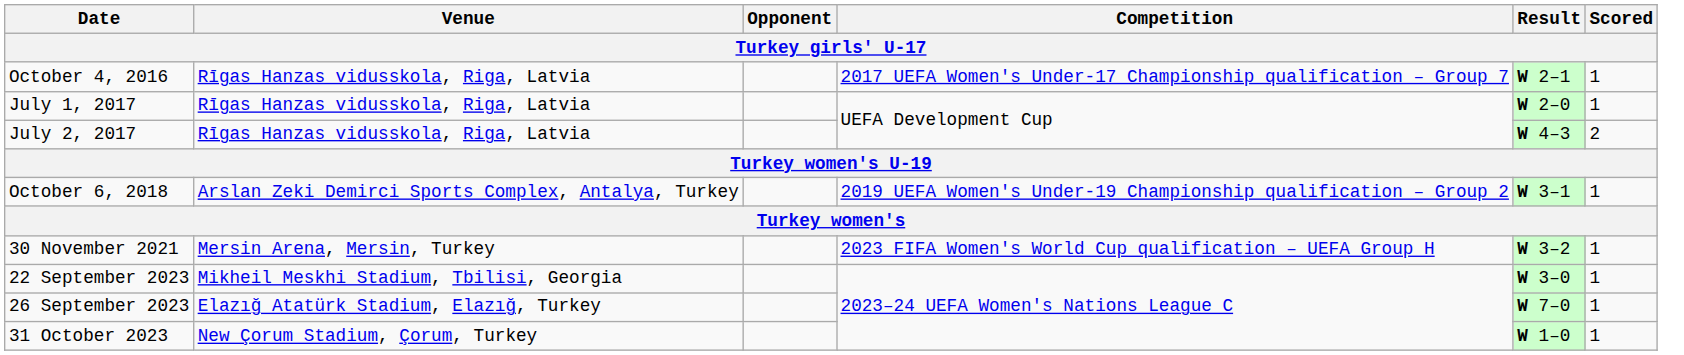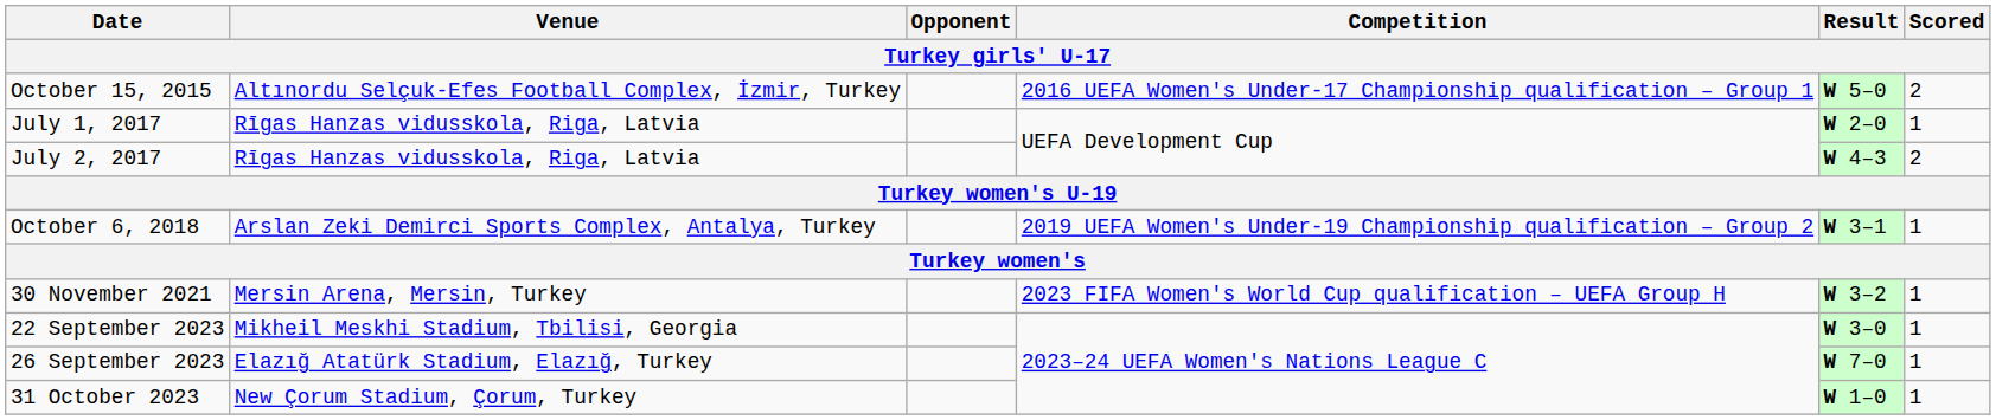+ row: October 15, 2015 | Altınordu Selçuk-Efes Football Complex, İzmir, Turkey | 2016 UEFA Women's Under-17 Championship qualification – Group 1 | W 5–0 | 2
- row: October 4, 2016 | Rīgas Hanzas vidusskola, Riga, Latvia | 2017 UEFA Women's Under-17 Championship qualification – Group 7 | W 2–1 | 1
